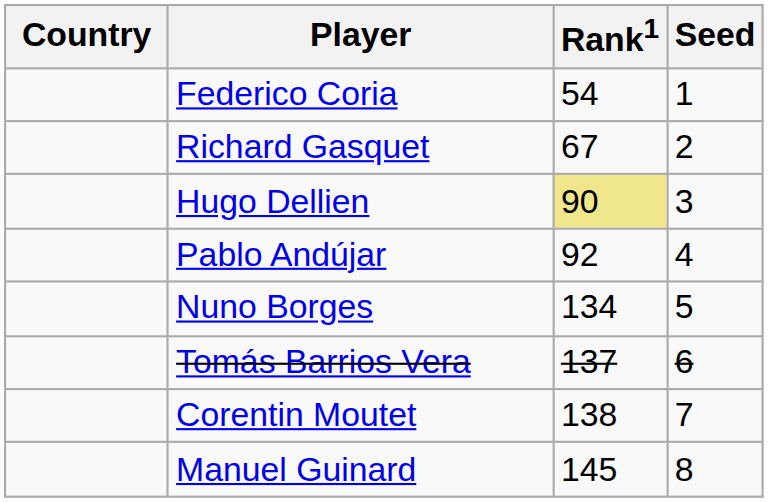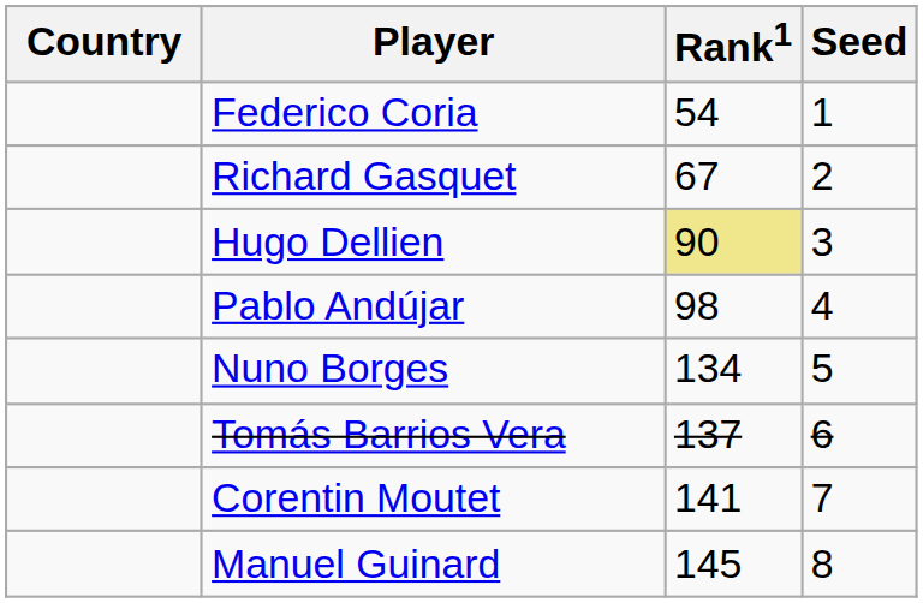Pablo Andújar | Rank1: 92 -> 98
Corentin Moutet | Rank1: 138 -> 141
